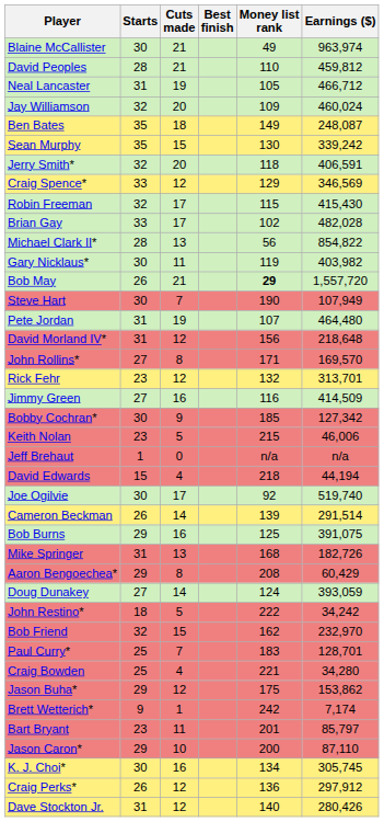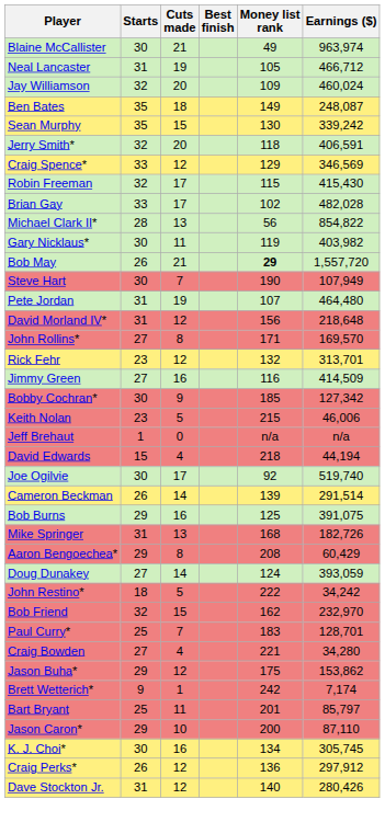- row: David Peoples | 28 | 21 | 110 | 459,812
Craig Bowden | Starts: 25 -> 27
Bart Bryant | Starts: 23 -> 25
